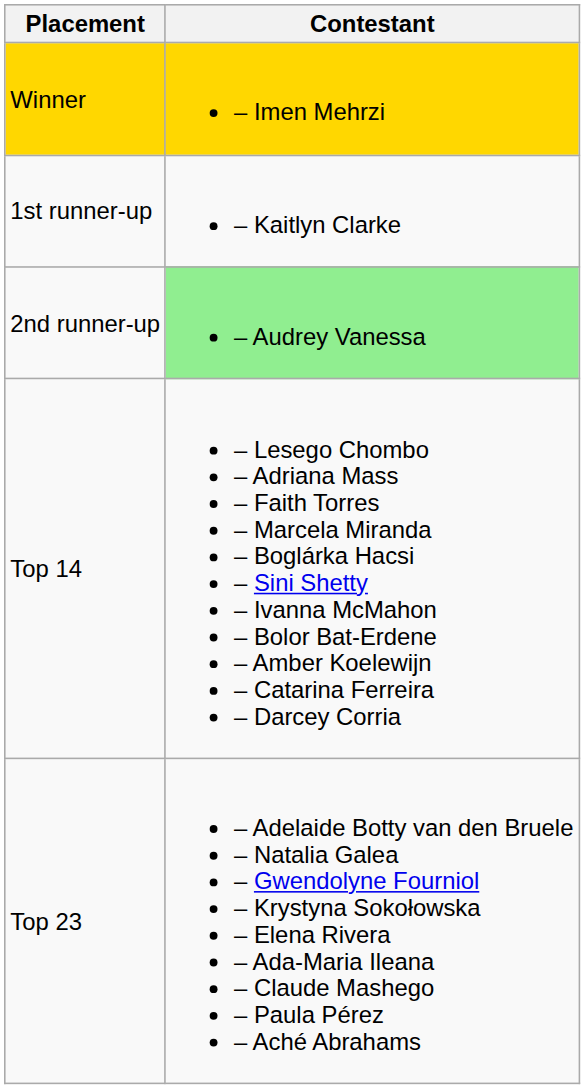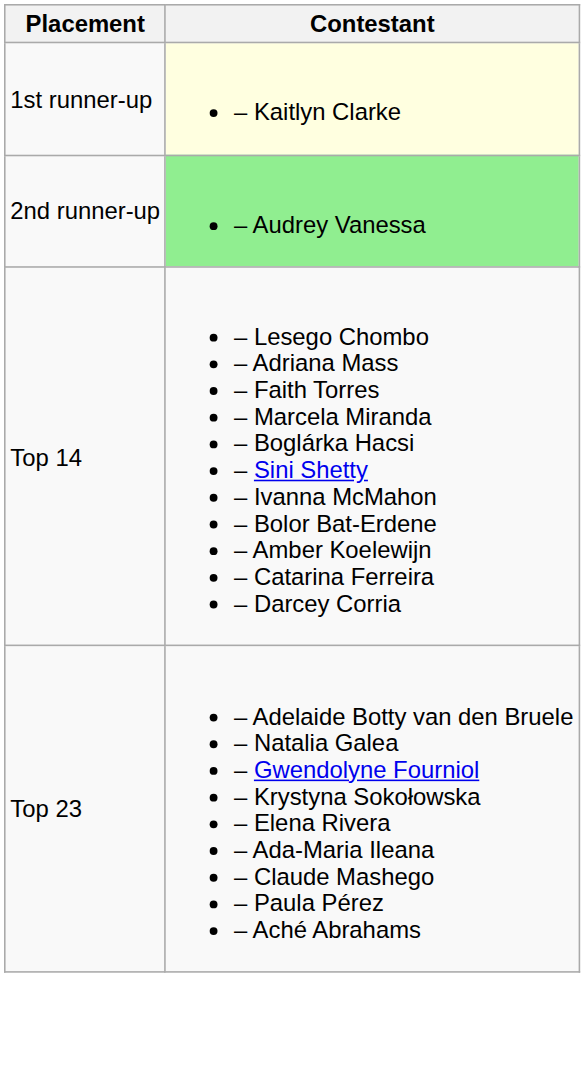- row: Winner | – Imen Mehrzi
1st runner-up | Contestant: no background -> lightyellow background
